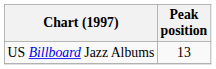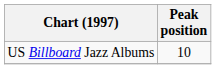US Billboard Jazz Albums | Peak position: 13 -> 10
